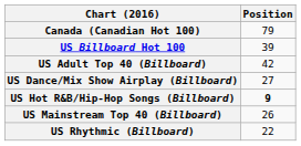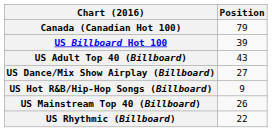US Adult Top 40 (Billboard) | Position: 42 -> 43
US Hot R&B/Hip-Hop Songs (Billboard) | Position: bold -> normal
